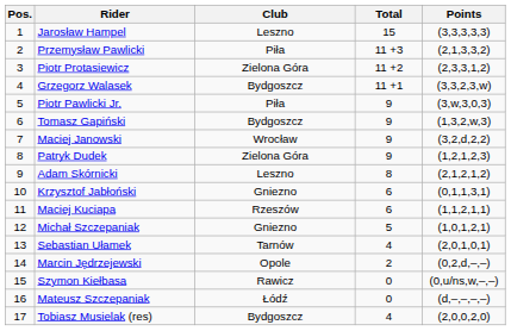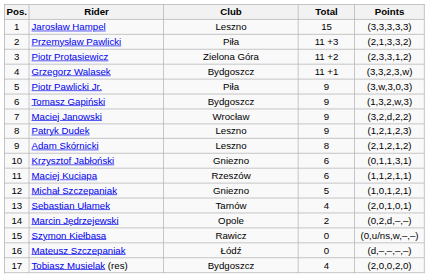Patryk Dudek | Club: Zielona Góra -> Leszno
